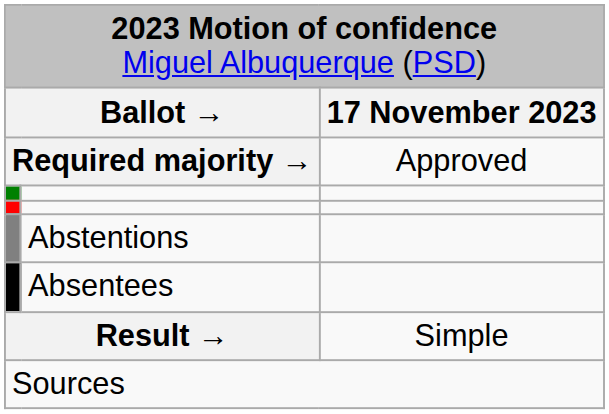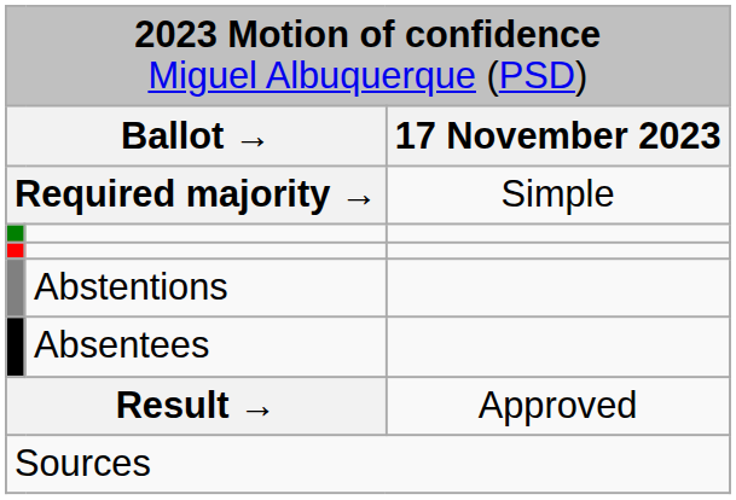Required majority → | column 3: Approved -> Simple
Result → | column 3: Simple -> Approved
